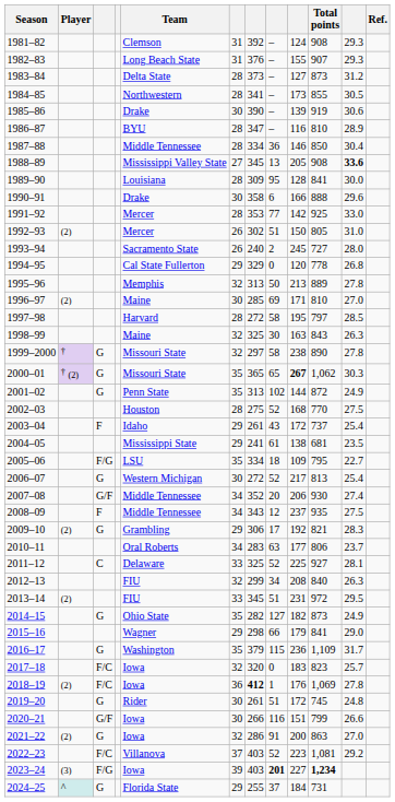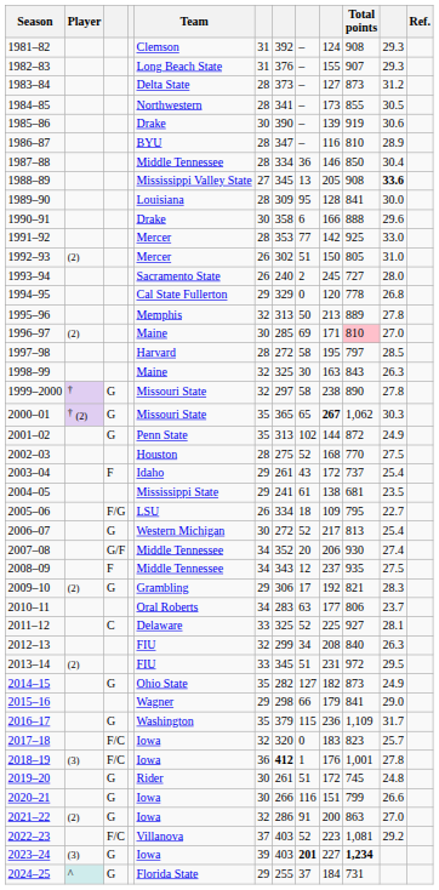1996–97 | Total points: no background -> pink background
2005–06 | column 6: 35 -> 26
2018–19 | Player: (2) -> (3)
2018–19 | Total points: 1,069 -> 1,001
2020–21 | column 3: G/F -> G
2023–24 | column 3: F/G -> G
